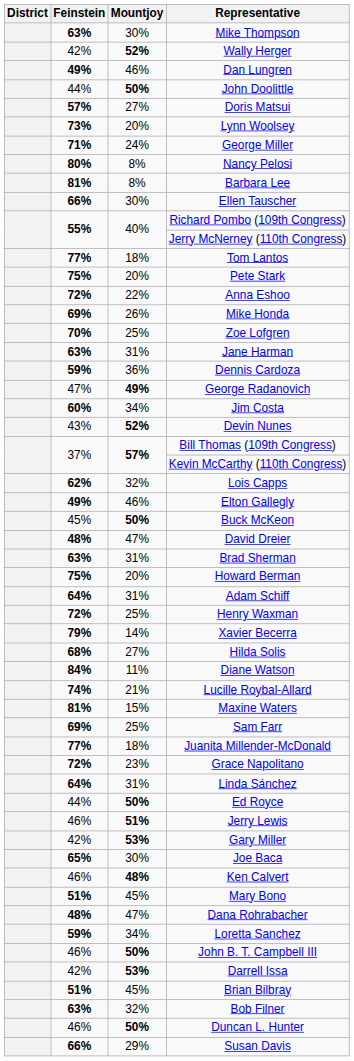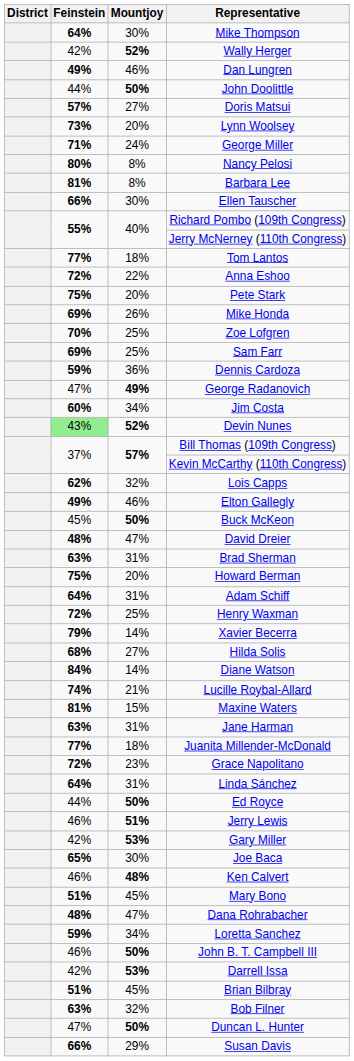Mike Thompson | Feinstein: 63% -> 64%
rows swapped: Pete Stark <-> Anna Eshoo
rows swapped: Sam Farr <-> Jane Harman
Devin Nunes | Feinstein: no background -> lightgreen background
Diane Watson | Mountjoy: 11% -> 14%
Duncan L. Hunter | Feinstein: 46% -> 47%
